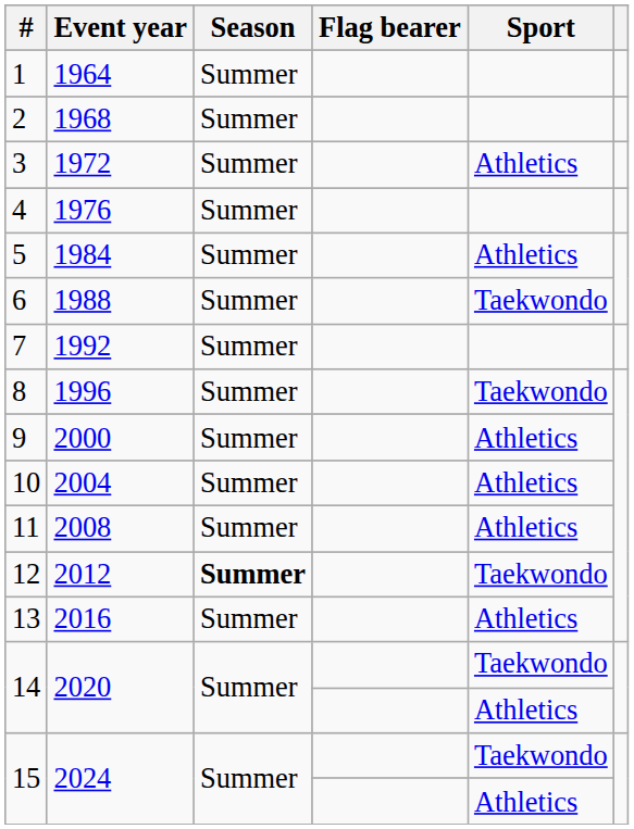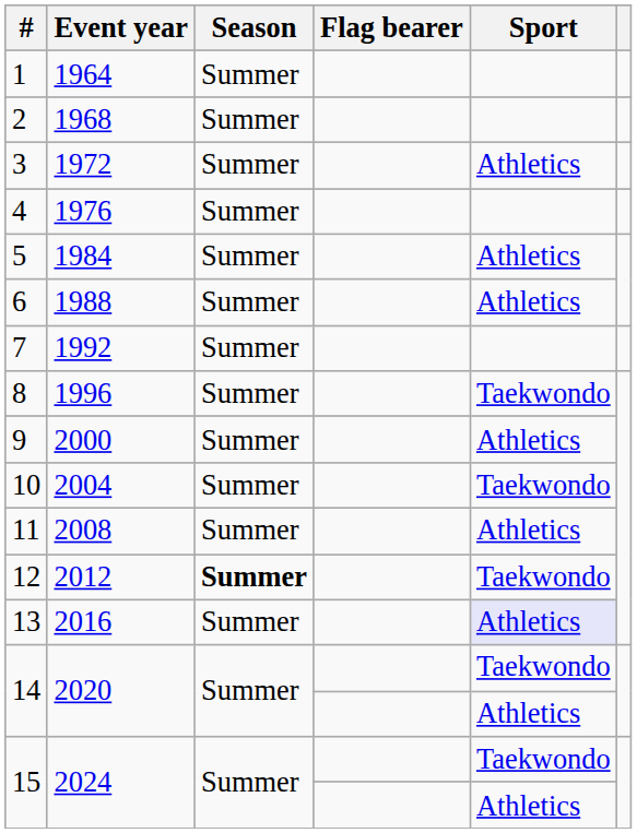6 | Sport: Taekwondo -> Athletics
10 | Sport: Athletics -> Taekwondo
13 | Sport: no background -> lavender background
